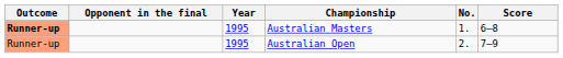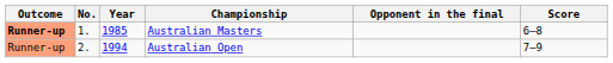columns swapped: No. <-> Opponent in the final
Australian Masters | Year: 1995 -> 1985
Australian Open | Year: 1995 -> 1994
